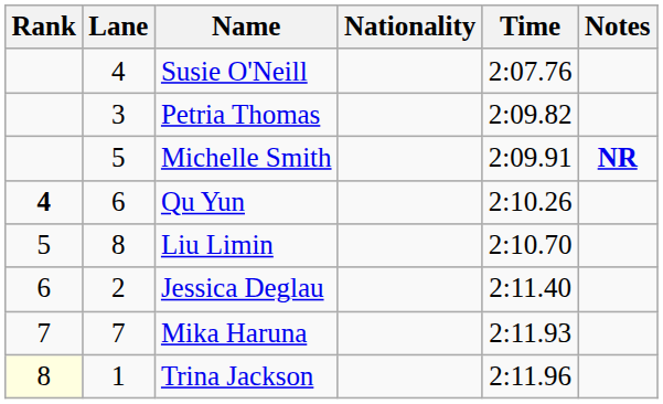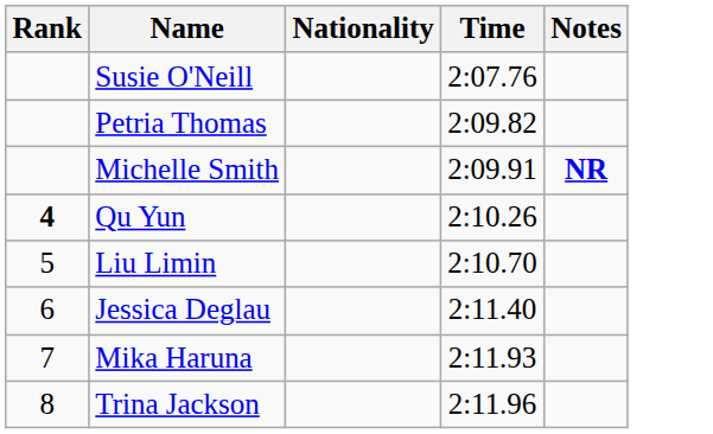- column: Lane | 4 | 3 | 5 | 6 | 8 | 2 | 7 | 1
Trina Jackson | Rank: lightyellow background -> no background
